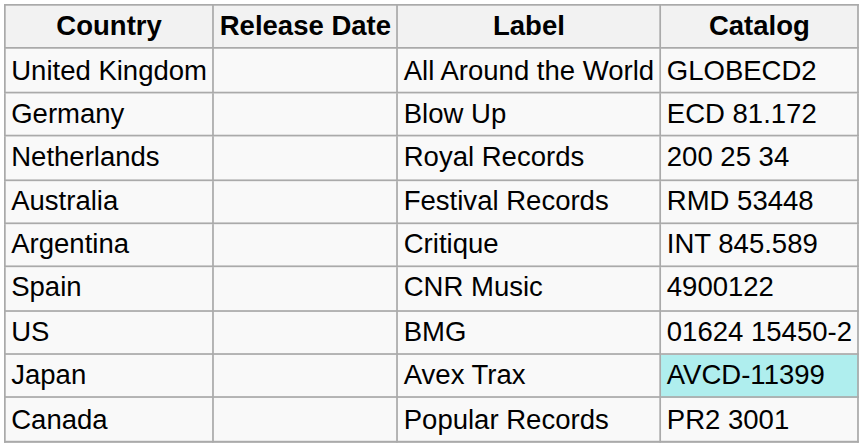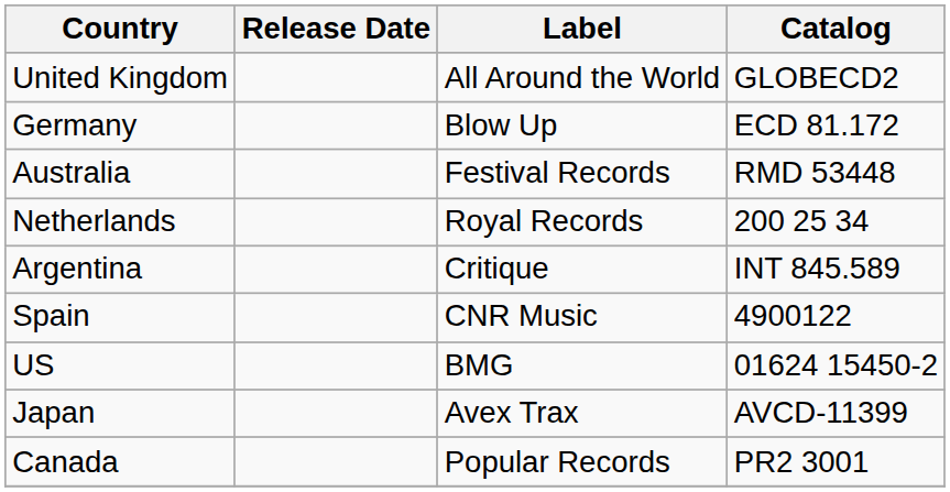rows swapped: Netherlands <-> Australia
Japan | Catalog: paleturquoise background -> no background
